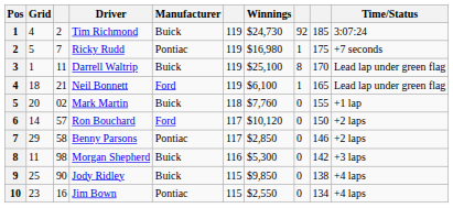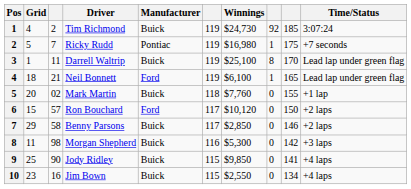Ron Bouchard | Grid: 14 -> 15
Benny Parsons | Manufacturer: Pontiac -> Buick
Jody Ridley | column 9: 138 -> 141
Jim Bown | Manufacturer: Pontiac -> Buick
